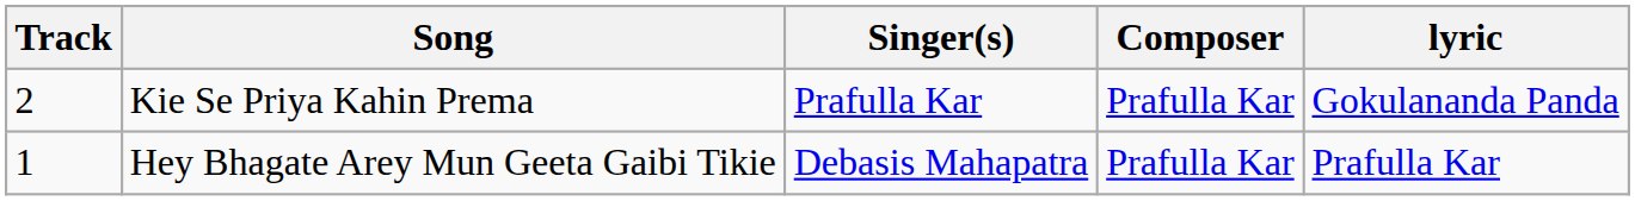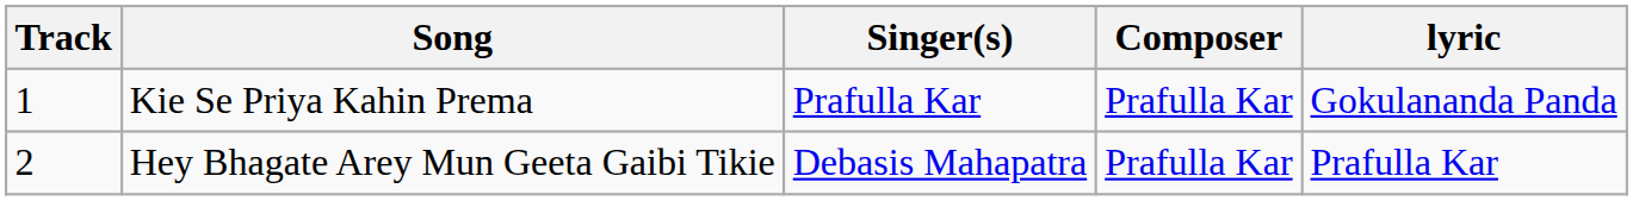Kie Se Priya Kahin Prema | Track: 2 -> 1
Hey Bhagate Arey Mun Geeta Gaibi Tikie | Track: 1 -> 2
